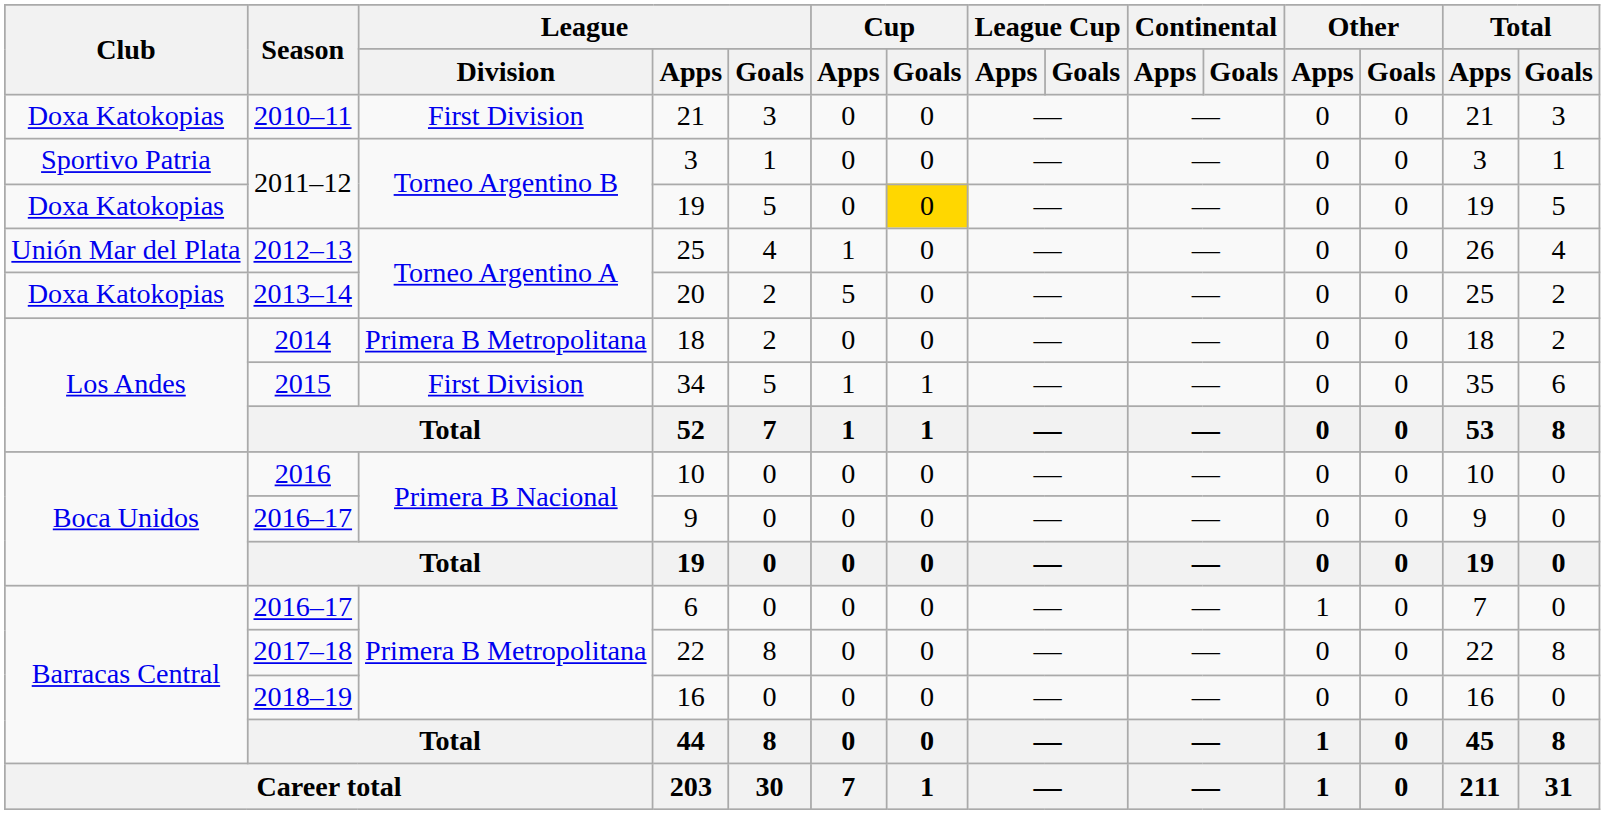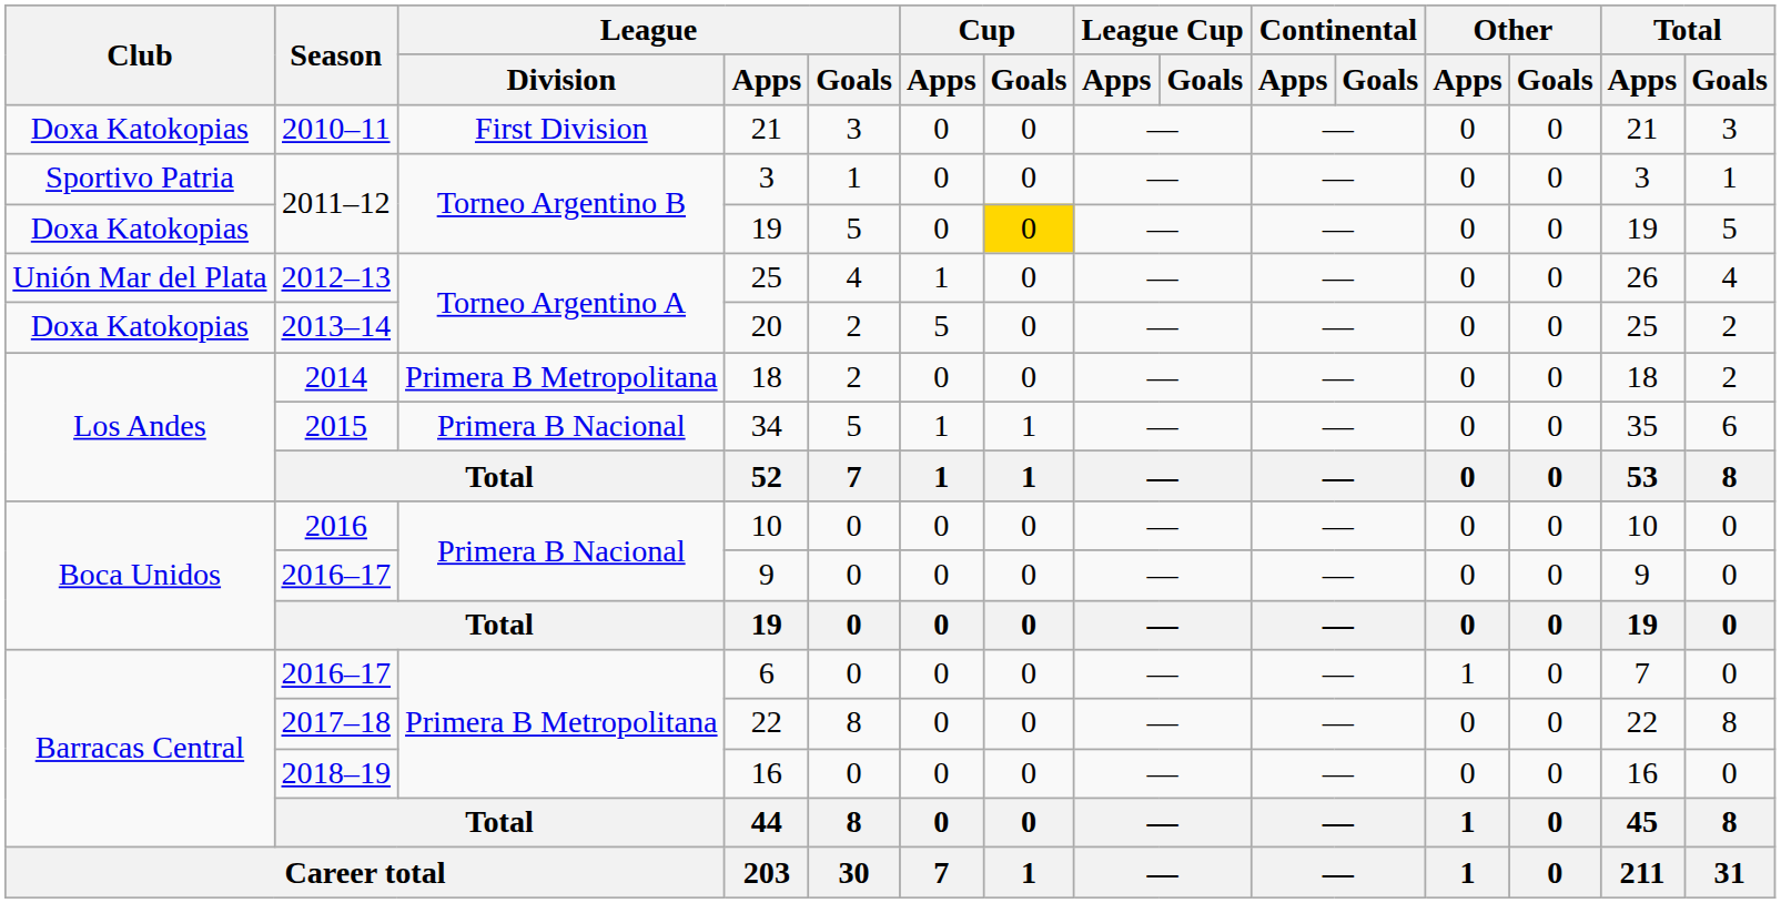34 | League / Division: First Division -> Primera B Nacional
